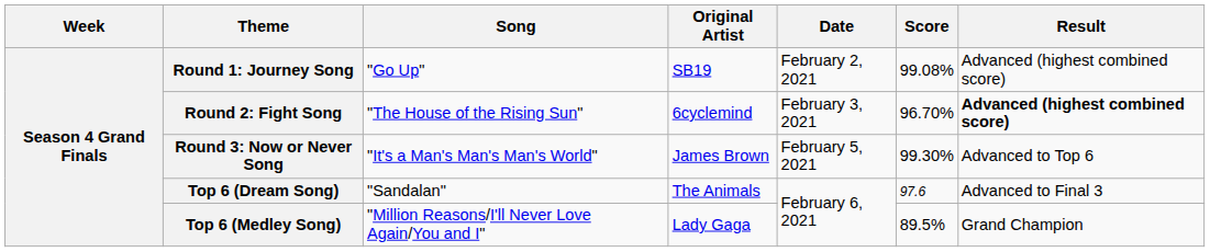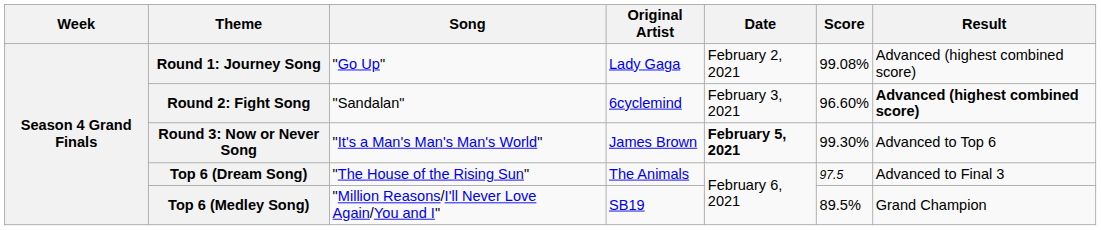Round 1: Journey Song | Original Artist: SB19 -> Lady Gaga
Round 2: Fight Song | Song: "The House of the Rising Sun" -> "Sandalan"
Round 2: Fight Song | Score: 96.70% -> 96.60%
Round 3: Now or Never Song | Date: normal -> bold
Top 6 (Dream Song) | Song: "Sandalan" -> "The House of the Rising Sun"
Top 6 (Dream Song) | Score: 97.6 -> 97.5
Top 6 (Medley Song) | Original Artist: Lady Gaga -> SB19
